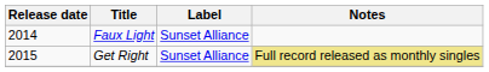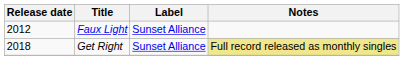Faux Light | Release date: 2014 -> 2012
Get Right | Release date: 2015 -> 2018
